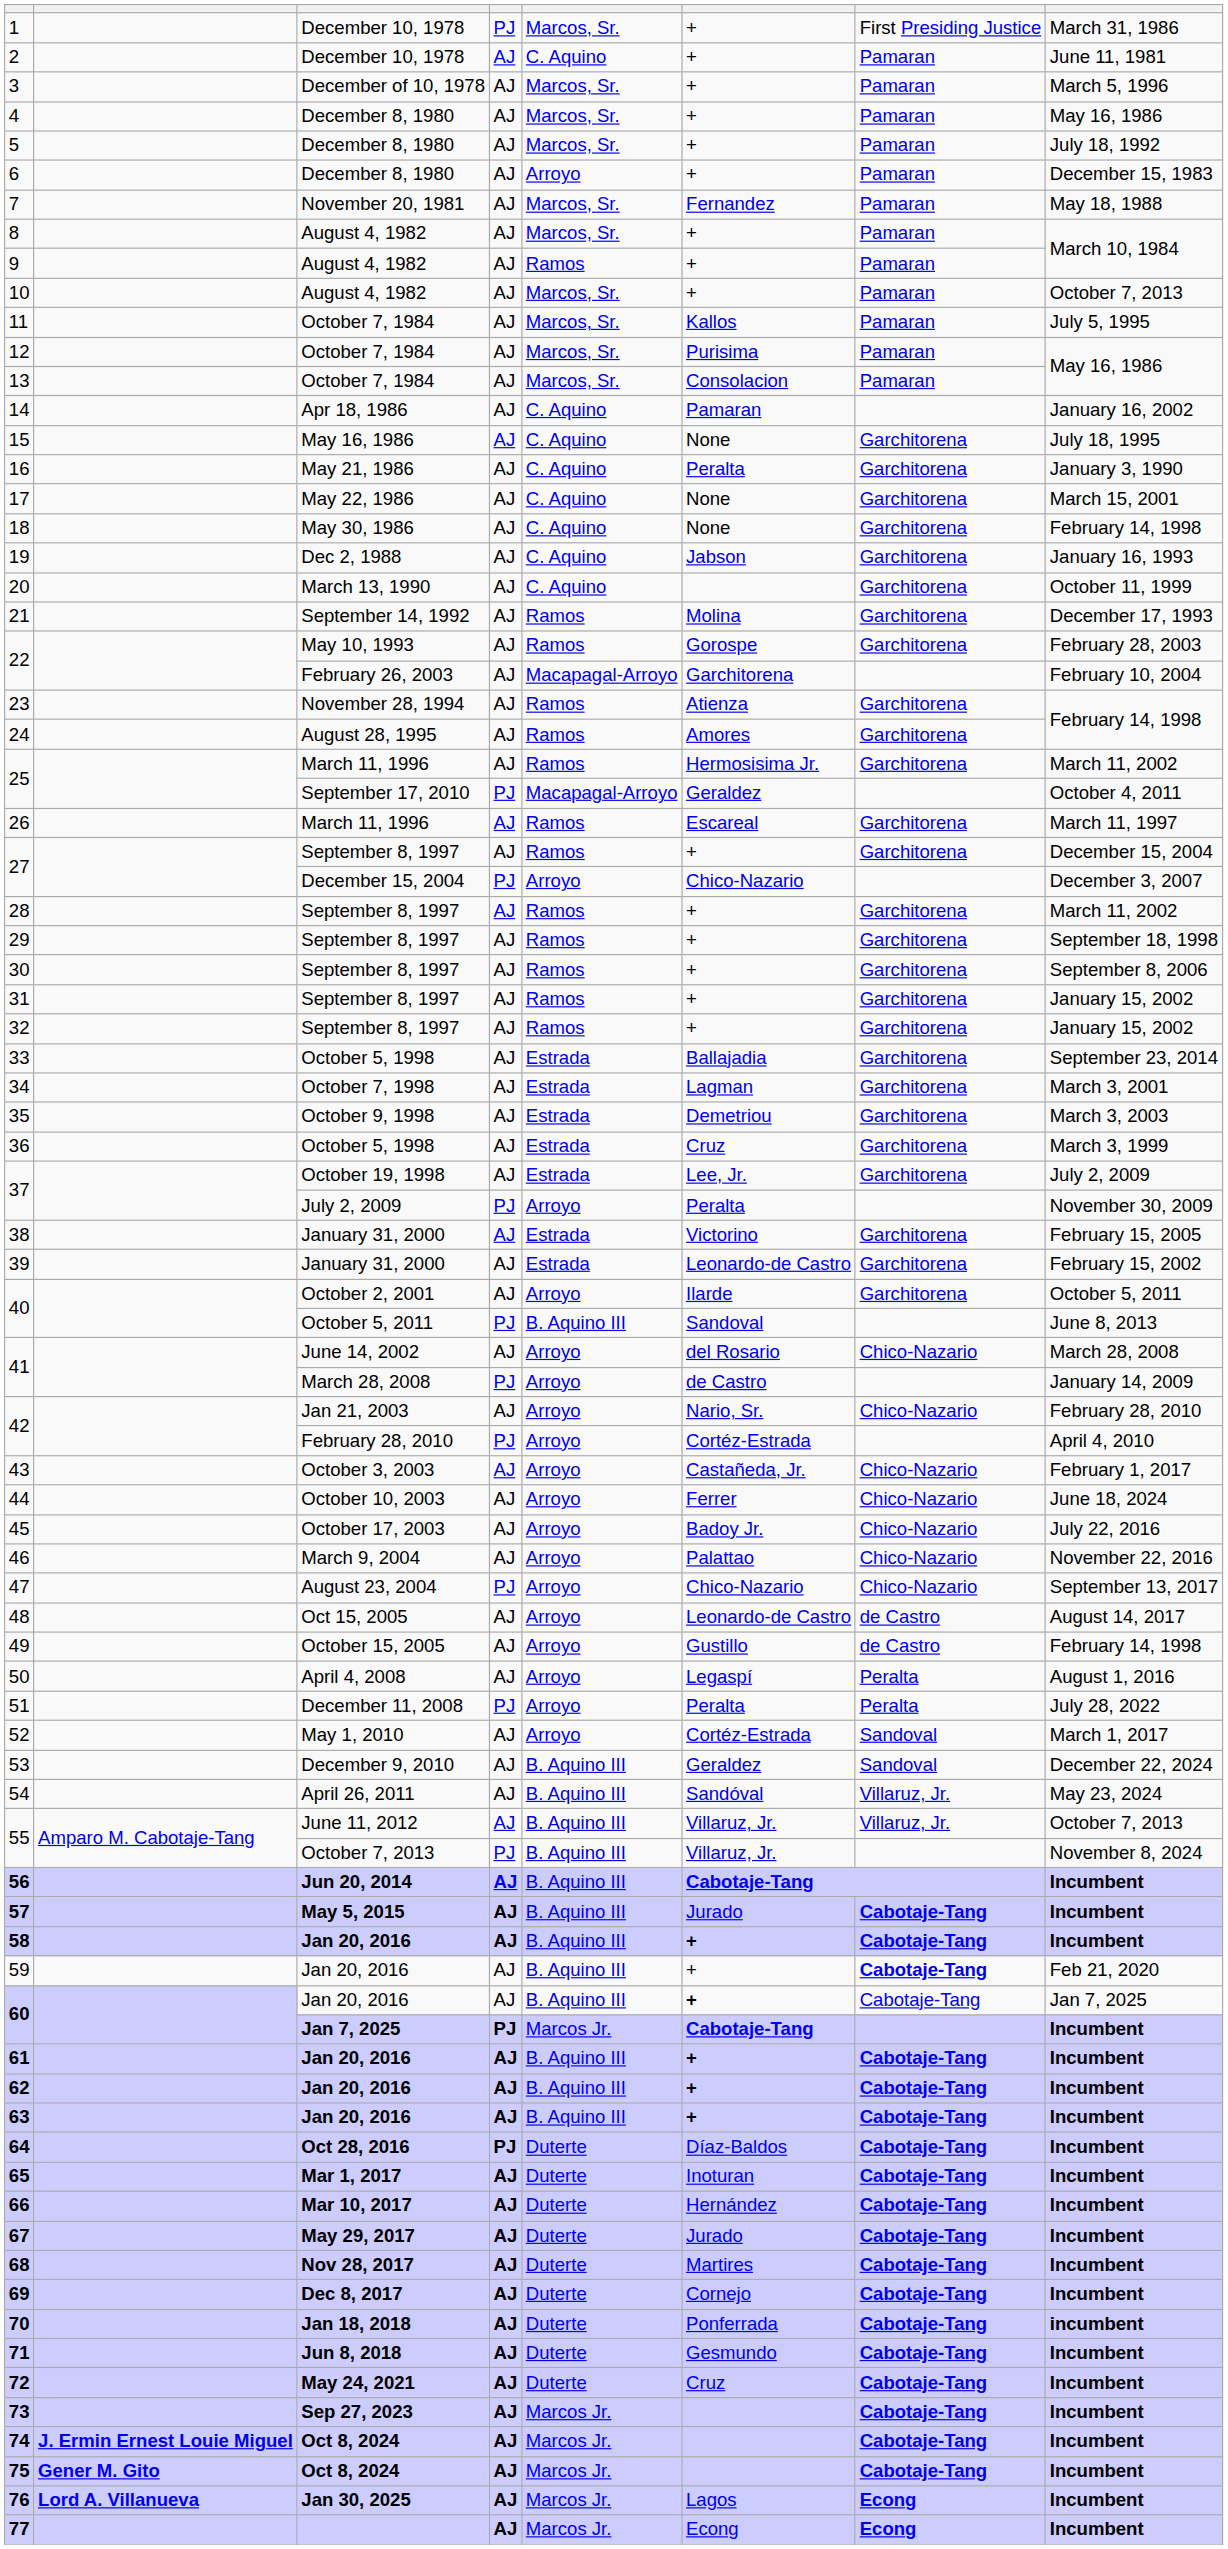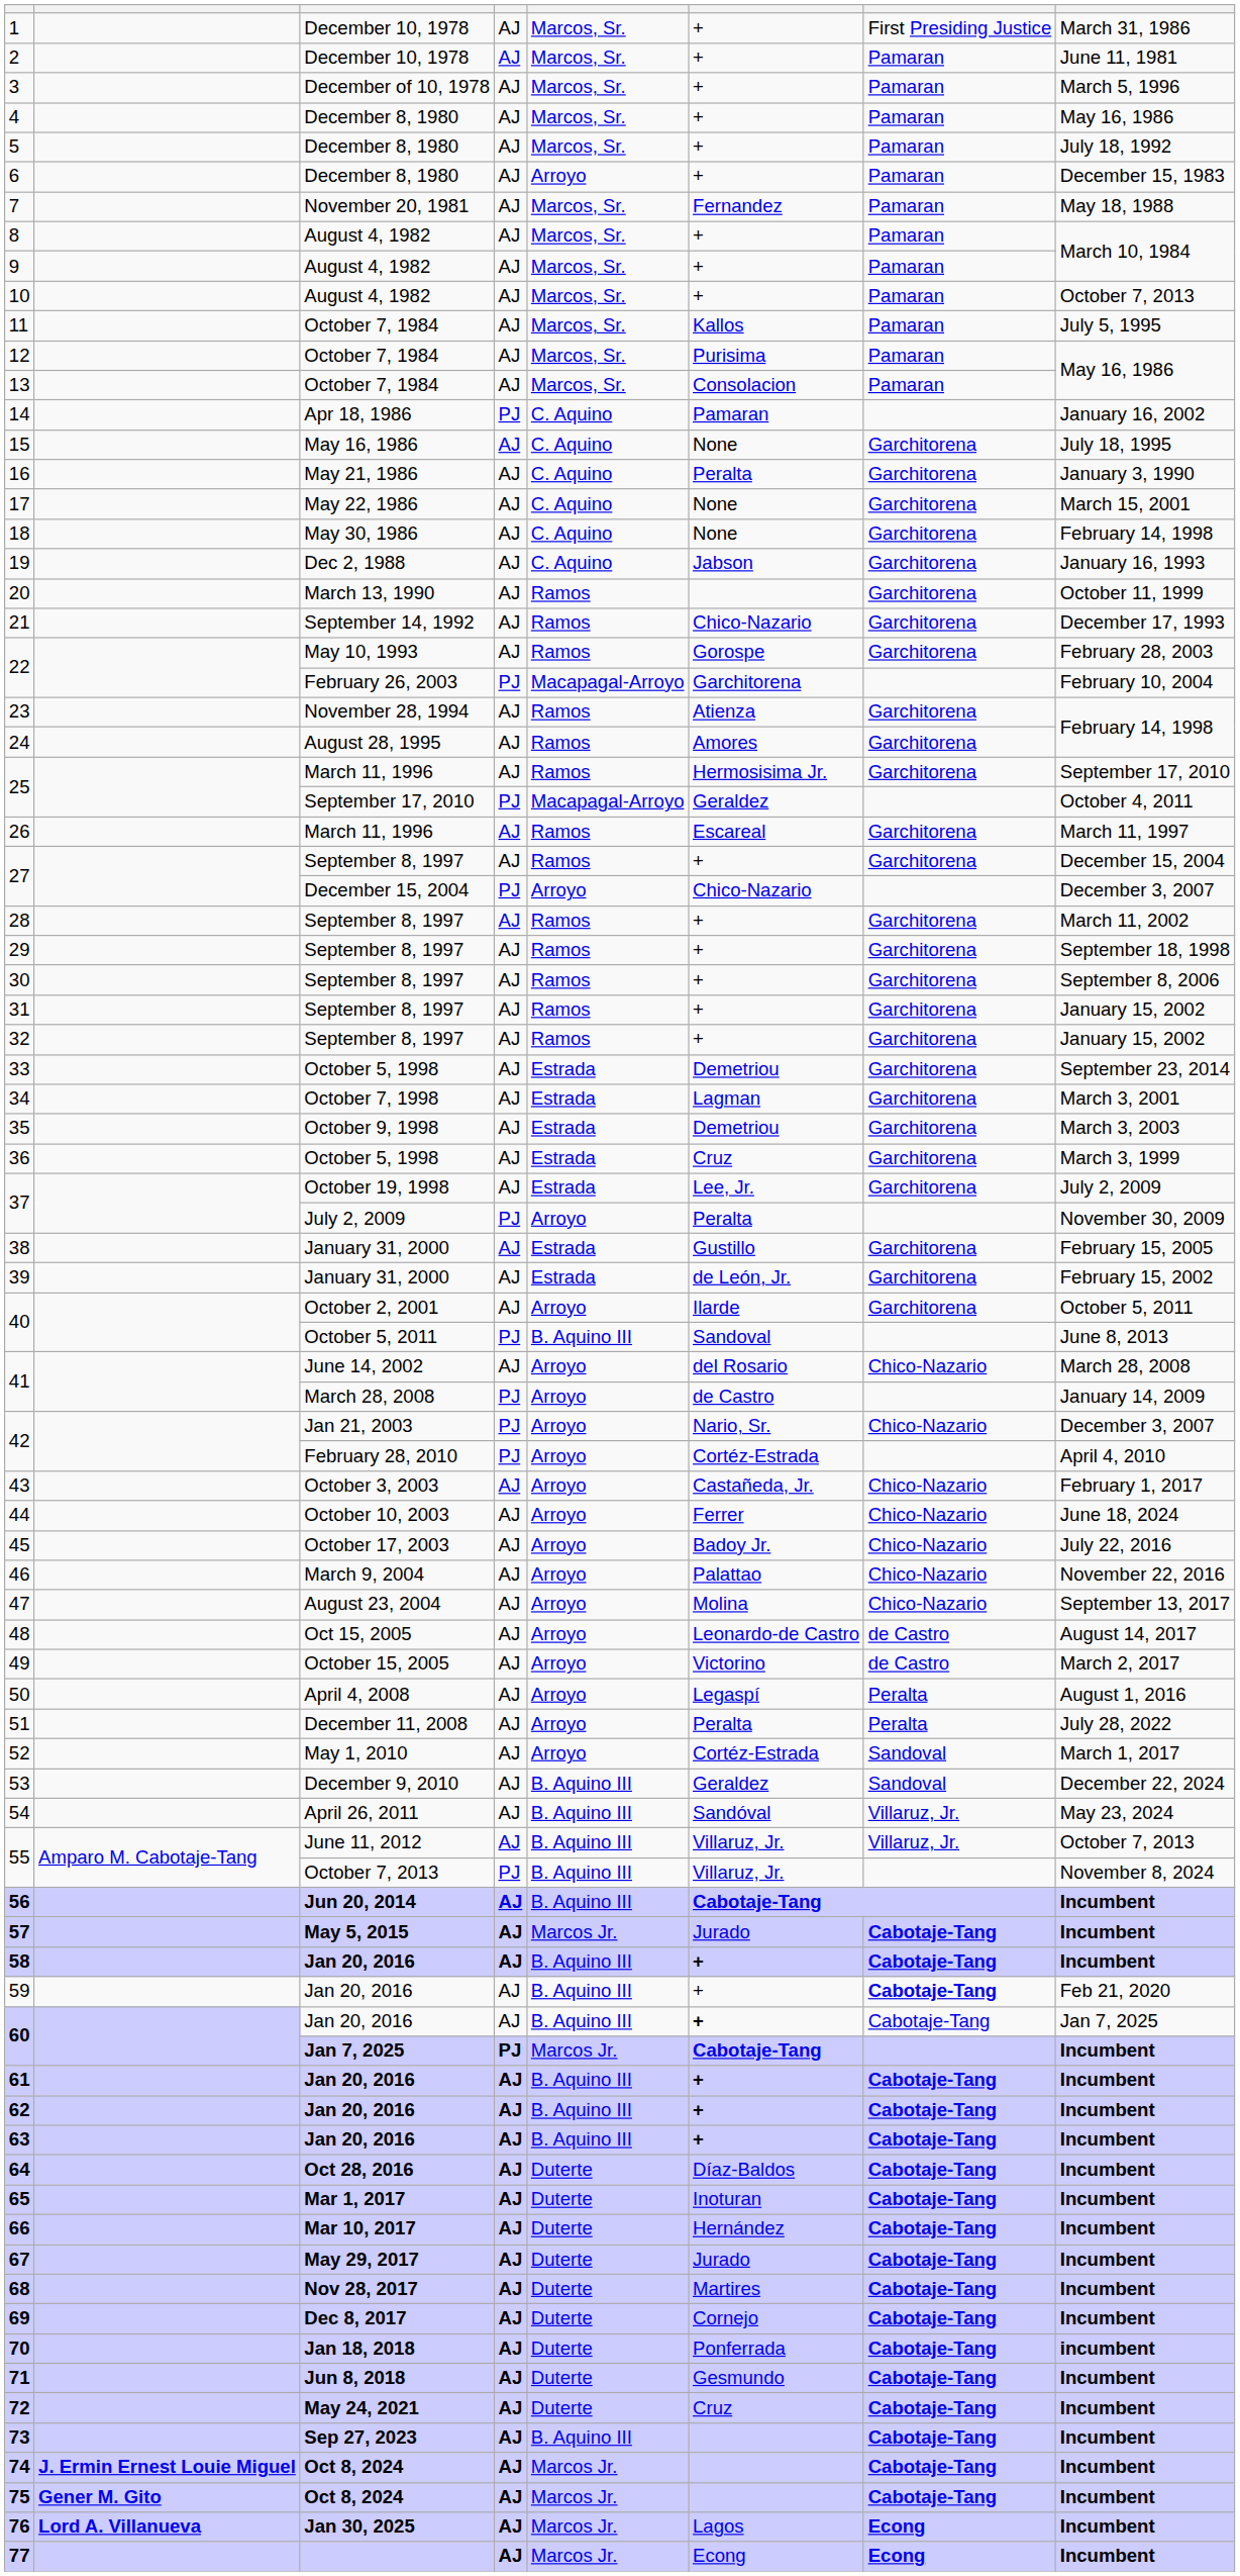1 | column 4: PJ -> AJ
2 | column 5: C. Aquino -> Marcos, Sr.
9 | column 5: Ramos -> Marcos, Sr.
14 | column 4: AJ -> PJ
20 | column 5: C. Aquino -> Ramos
21 | column 6: Molina -> Chico-Nazario
22 / February 26, 2003 | column 4: AJ -> PJ
25 / March 11, 1996 | column 8: March 11, 2002 -> September 17, 2010
33 | column 6: Ballajadia -> Demetriou
38 | column 6: Victorino -> Gustillo
39 | column 6: Leonardo-de Castro -> de León, Jr.
42 / Jan 21, 2003 | column 4: AJ -> PJ
42 / Jan 21, 2003 | column 8: February 28, 2010 -> December 3, 2007
47 | column 4: PJ -> AJ
47 | column 6: Chico-Nazario -> Molina
49 | column 6: Gustillo -> Victorino
49 | column 8: February 14, 1998 -> March 2, 2017
51 | column 4: PJ -> AJ
57 | column 5: B. Aquino III -> Marcos Jr.
64 | column 4: PJ -> AJ
73 | column 5: Marcos Jr. -> B. Aquino III
